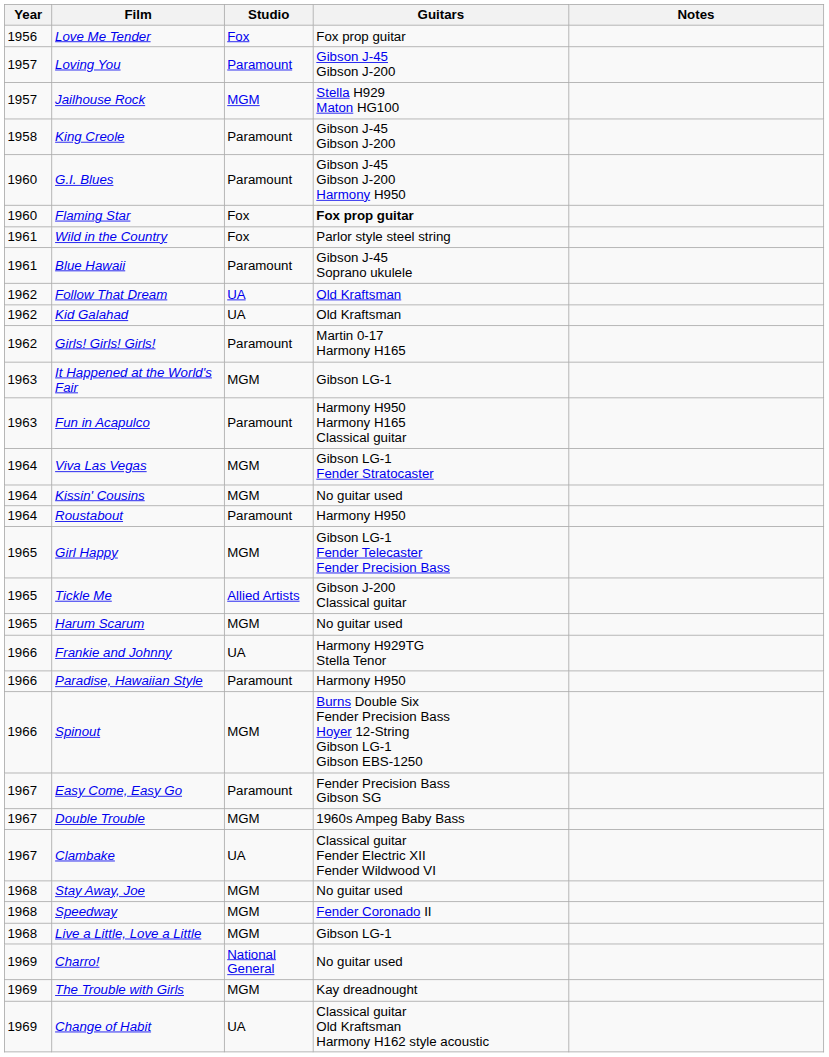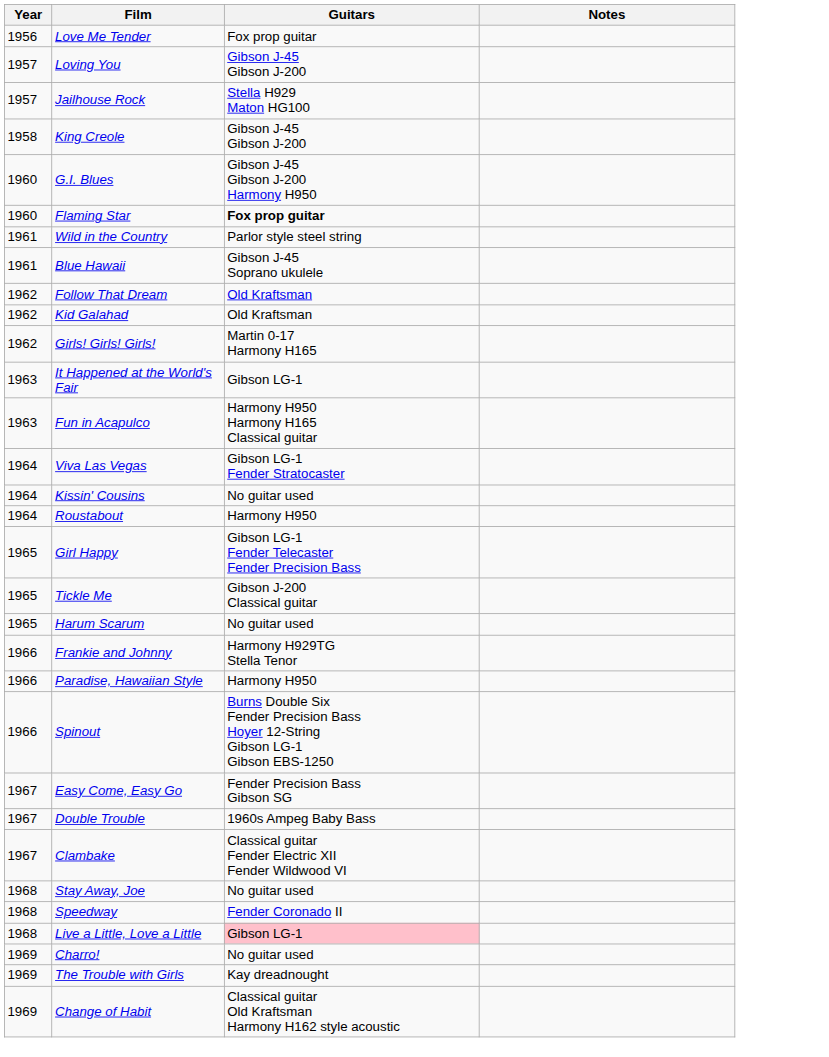- column: Studio | Fox | Paramount | MGM | Paramount | Paramount | Fox | Fox | Paramount | UA | UA | Paramount | MGM | Paramount | MGM | MGM | Paramount | MGM | Allied Artists | MGM | UA | Paramount | MGM | Paramount | MGM | UA | MGM | MGM | MGM | National General | MGM | UA
Live a Little, Love a Little | Guitars: no background -> pink background
